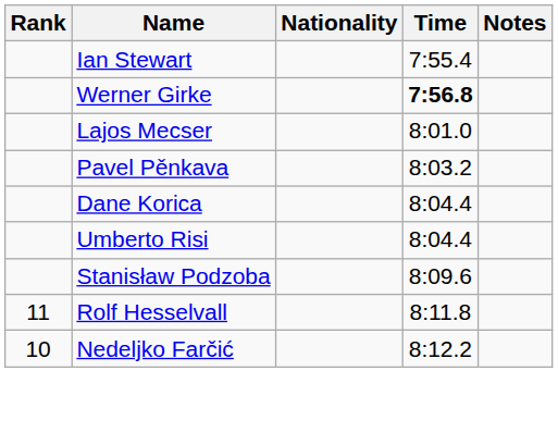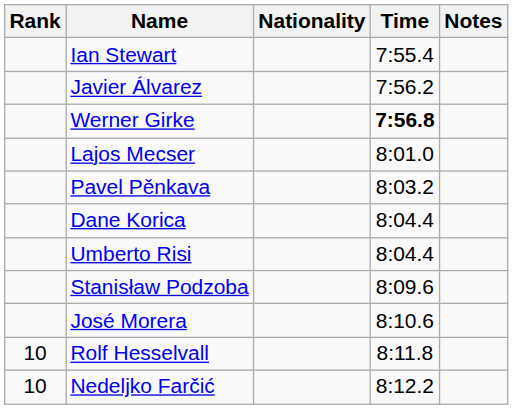+ row: Javier Álvarez | 7:56.2
+ row: José Morera | 8:10.6
Rolf Hesselvall | Rank: 11 -> 10
